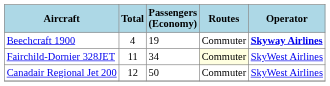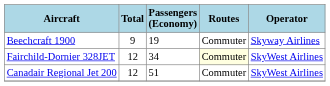Beechcraft 1900 | Total: 4 -> 9
Beechcraft 1900 | Operator: bold -> normal
Fairchild-Dornier 328JET | Total: 11 -> 12
Canadair Regional Jet 200 | Passengers (Economy): 50 -> 51
